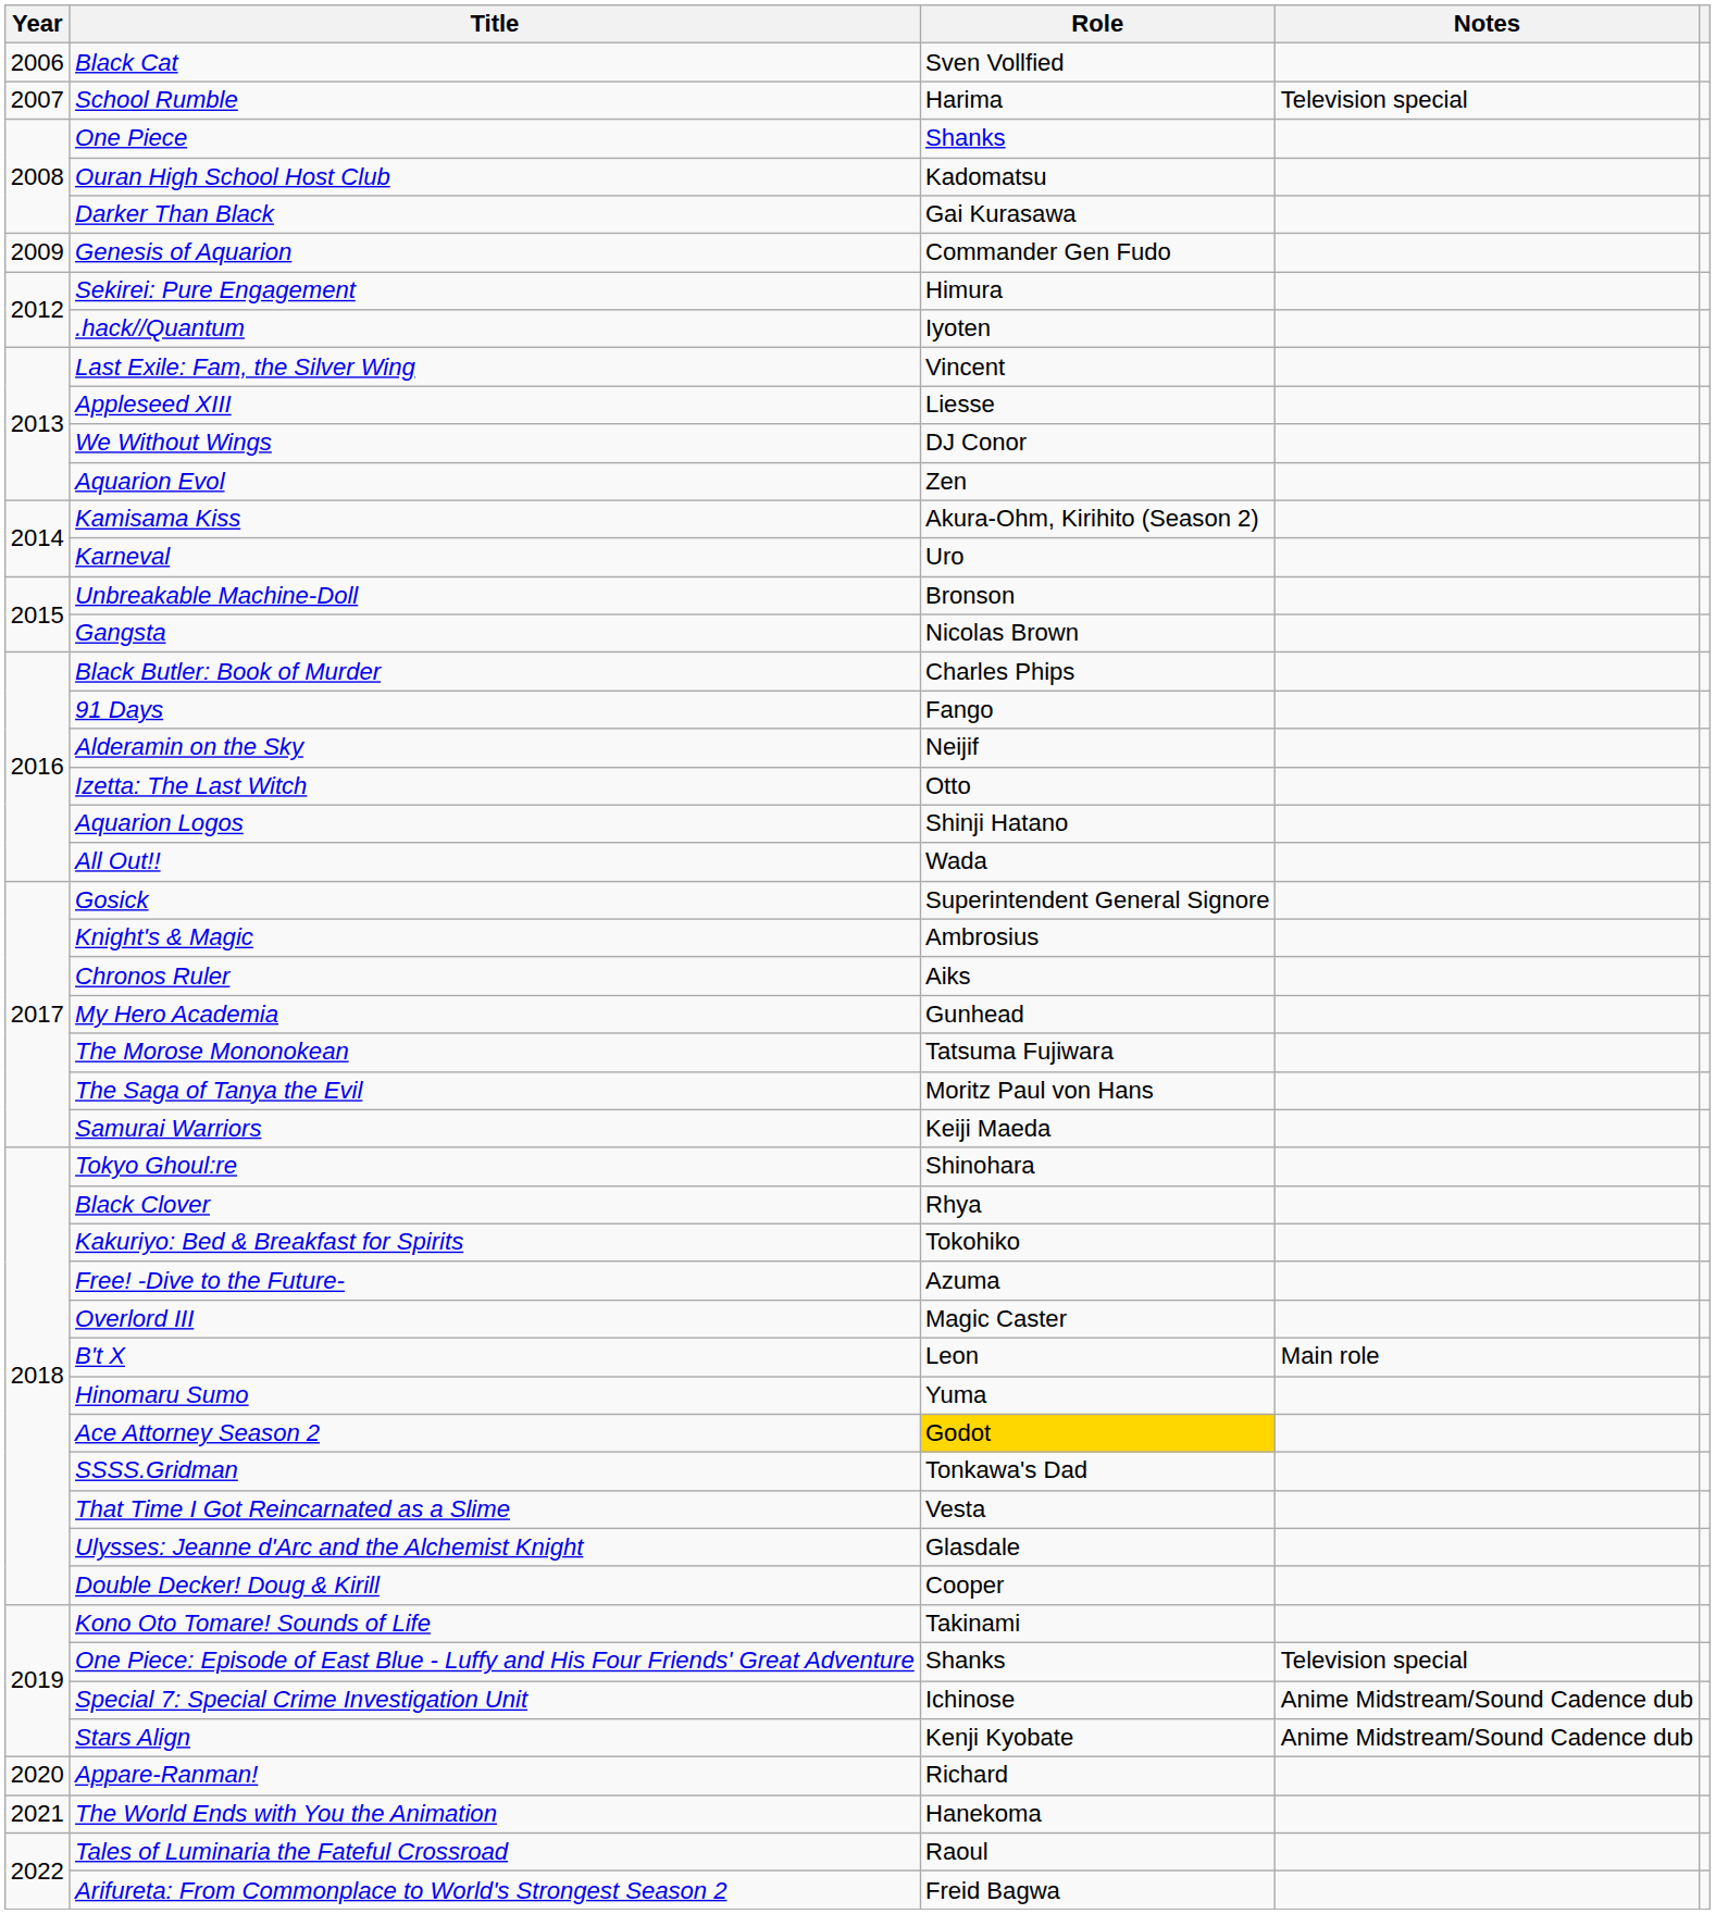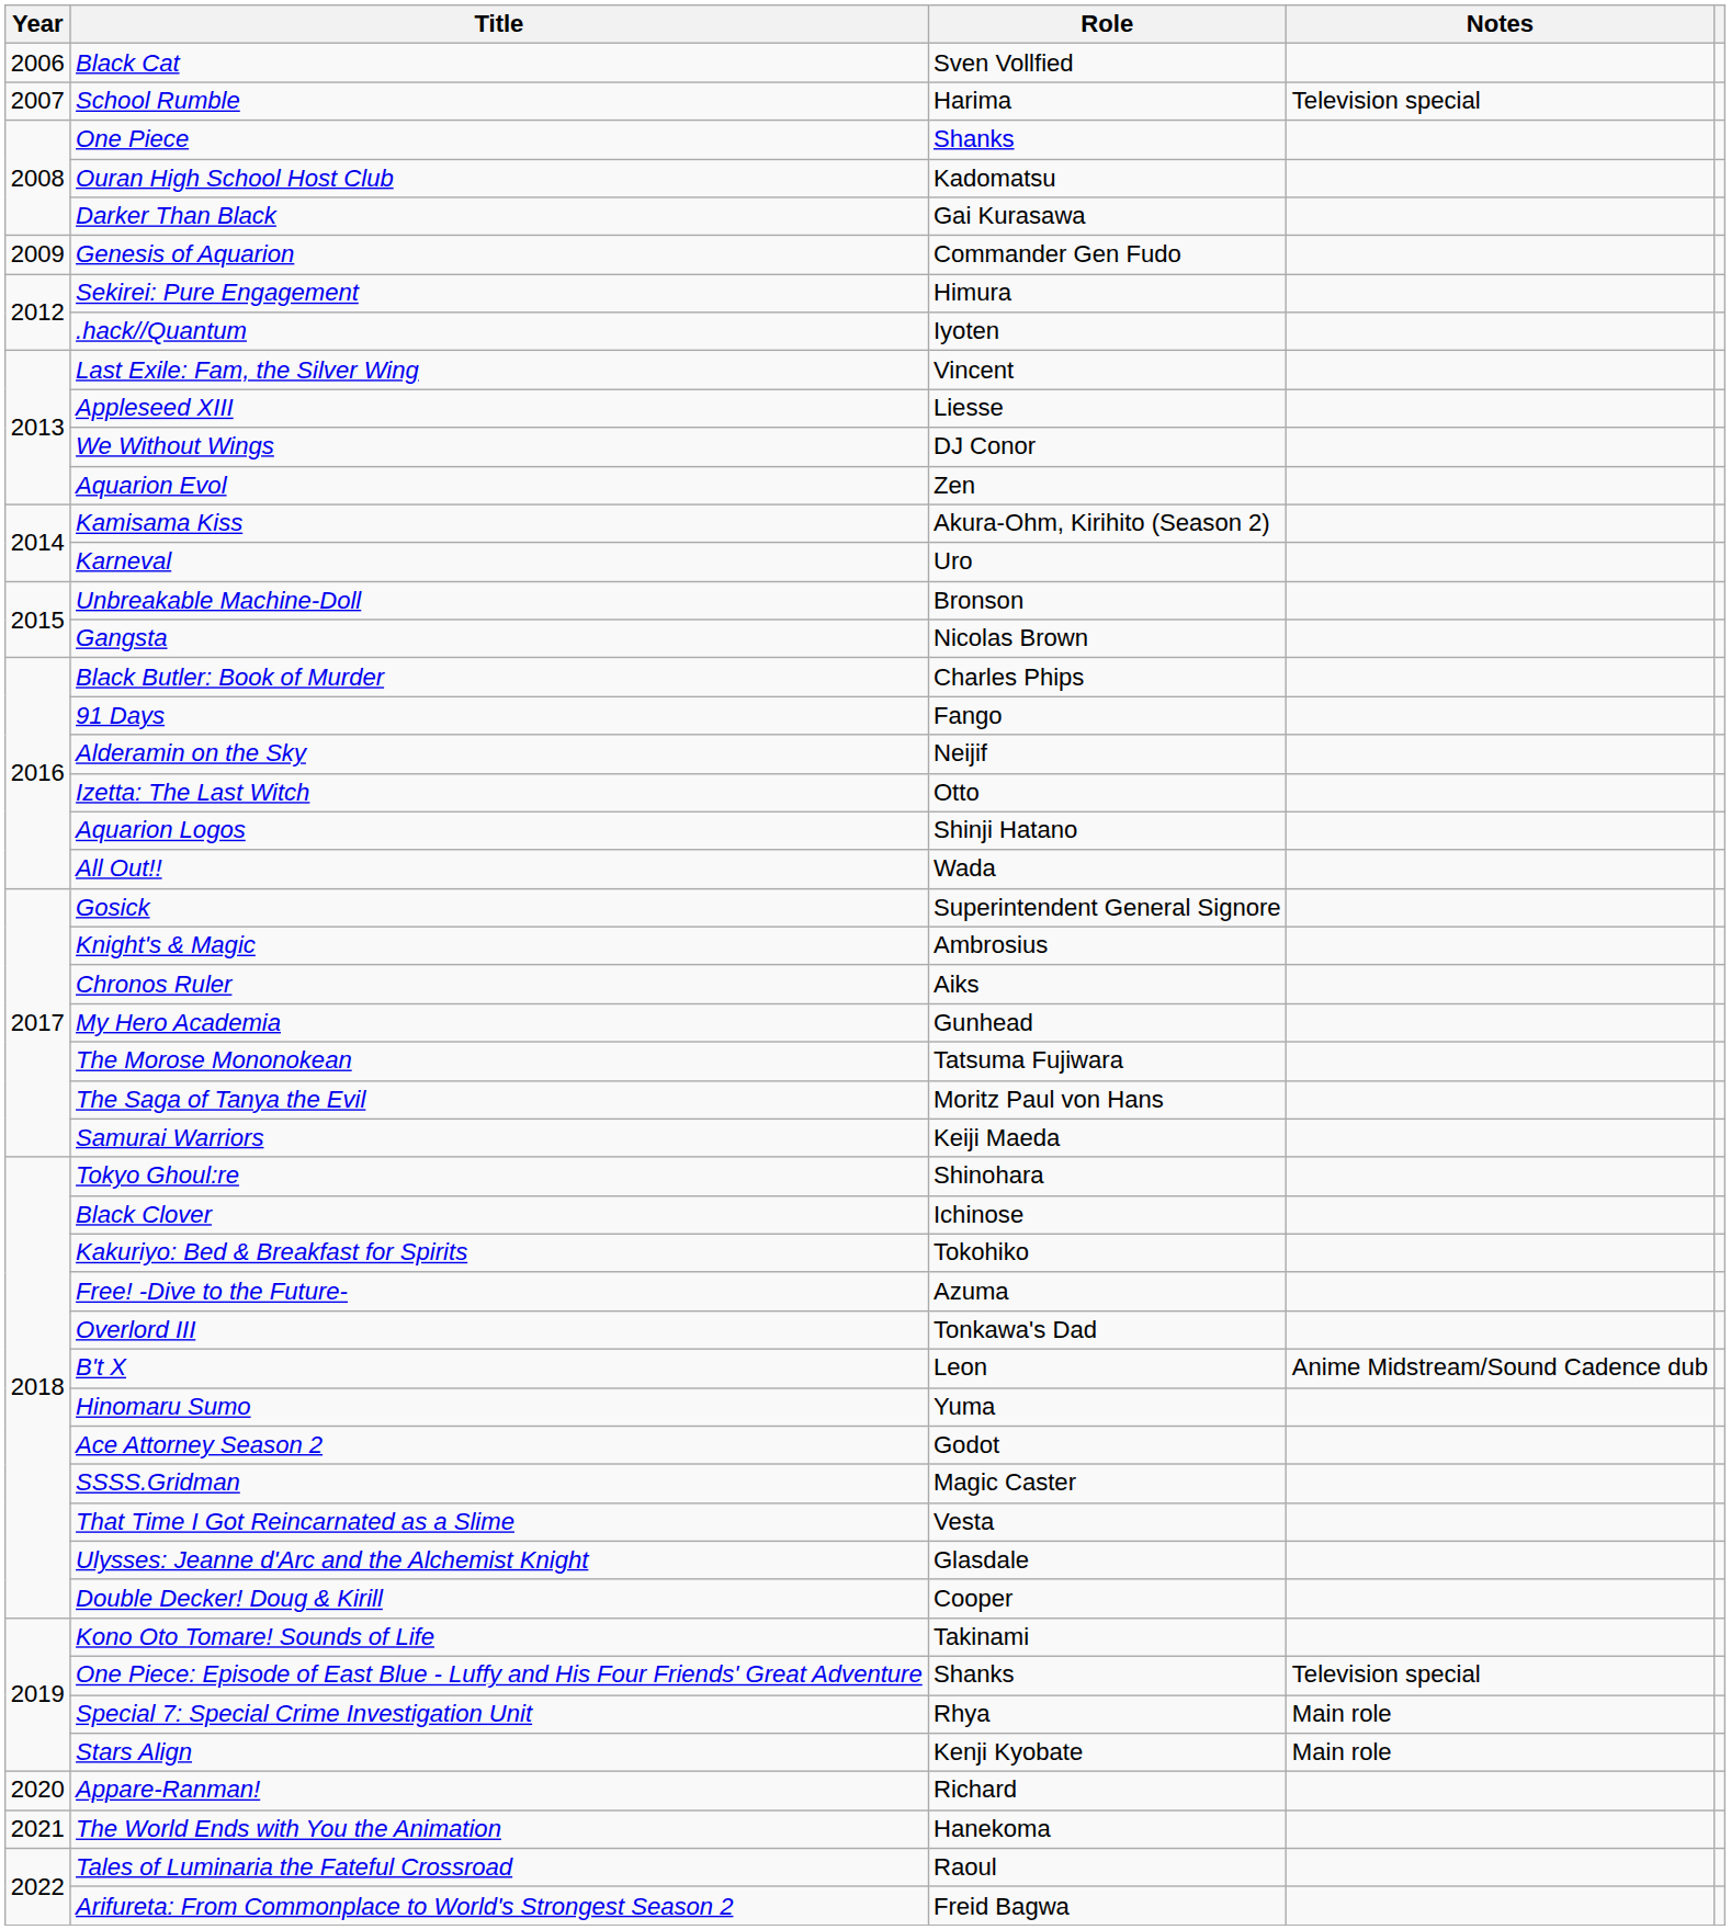Black Clover | Role: Rhya -> Ichinose
Overlord III | Role: Magic Caster -> Tonkawa's Dad
B't X | Notes: Main role -> Anime Midstream/Sound Cadence dub
Ace Attorney Season 2 | Role: gold background -> no background
SSSS.Gridman | Role: Tonkawa's Dad -> Magic Caster
Special 7: Special Crime Investigation Unit | Role: Ichinose -> Rhya
Special 7: Special Crime Investigation Unit | Notes: Anime Midstream/Sound Cadence dub -> Main role
Stars Align | Notes: Anime Midstream/Sound Cadence dub -> Main role
